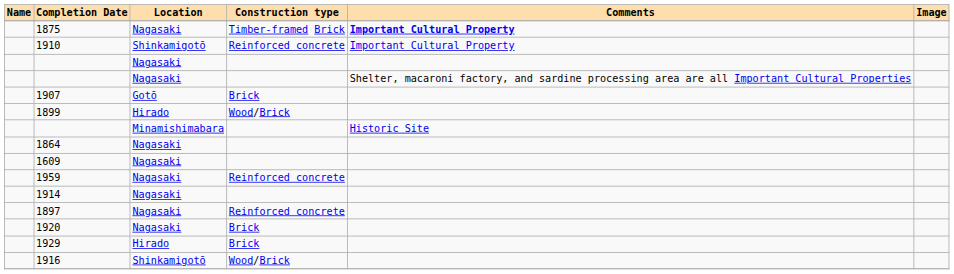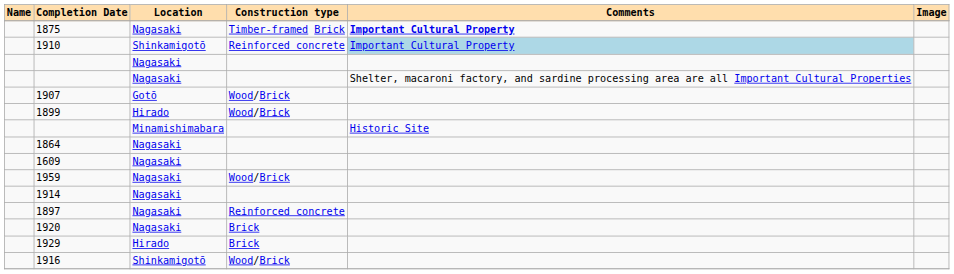1910 | Comments: no background -> lightblue background
1907 | Construction type: Brick -> Wood/Brick
1959 | Construction type: Reinforced concrete -> Wood/Brick
